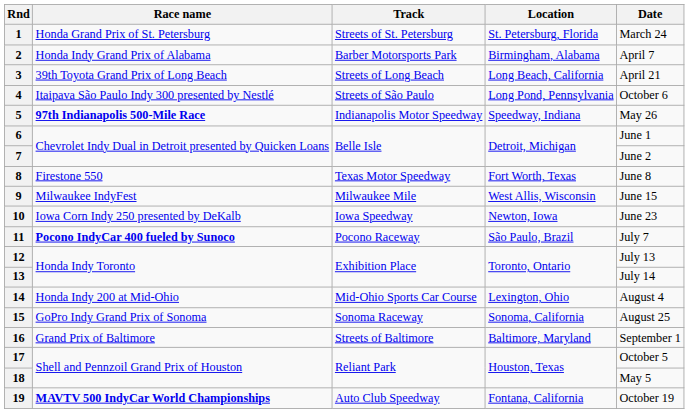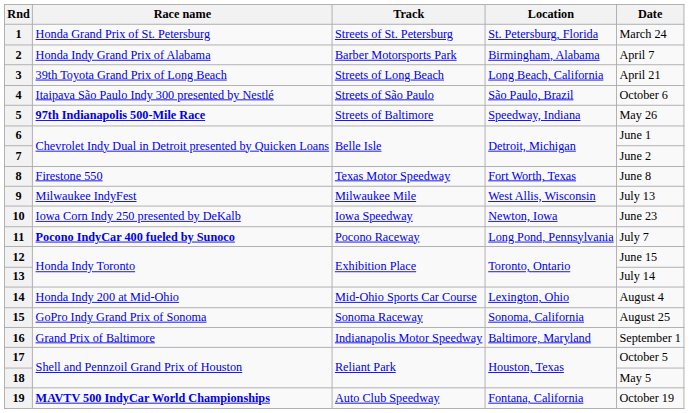4 | Location: Long Pond, Pennsylvania -> São Paulo, Brazil
5 | Track: Indianapolis Motor Speedway -> Streets of Baltimore
9 | Date: June 15 -> July 13
11 | Location: São Paulo, Brazil -> Long Pond, Pennsylvania
12 | Date: July 13 -> June 15
16 | Track: Streets of Baltimore -> Indianapolis Motor Speedway
